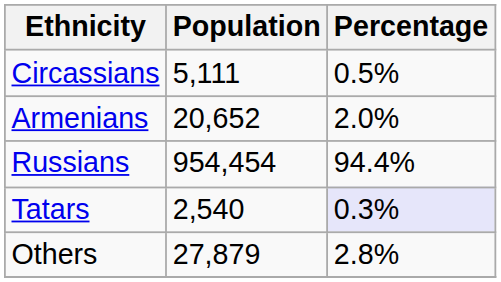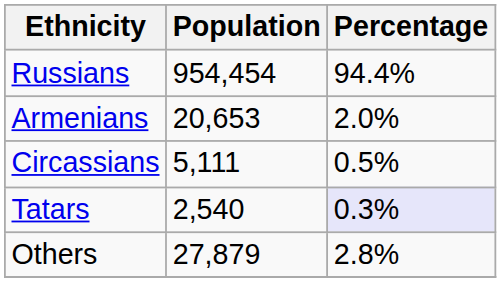rows swapped: Russians <-> Circassians
Armenians | Population: 20,652 -> 20,653
